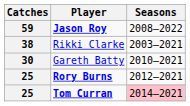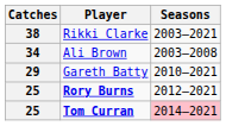- row: 59 | Jason Roy | 2008–2022
+ row: 34 | Ali Brown | 2003–2008
Gareth Batty | Catches: 30 -> 29
